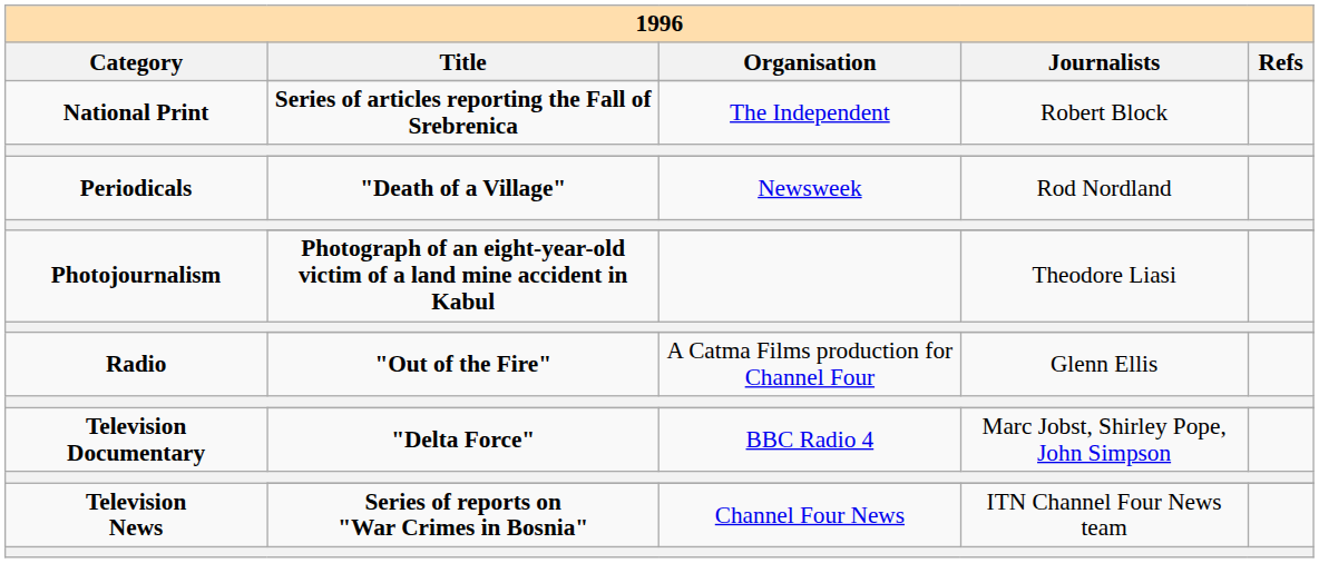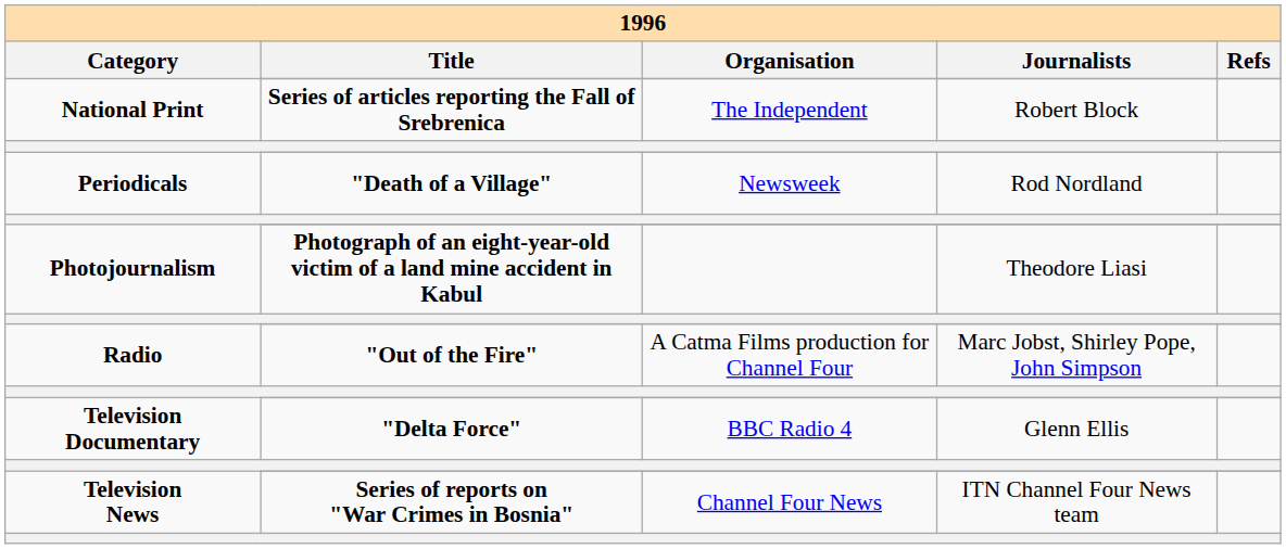Radio / "Out of the Fire" | 1996 / Journalists: Glenn Ellis -> Marc Jobst, Shirley Pope, John Simpson
Television Documentary / "Delta Force" | 1996 / Journalists: Marc Jobst, Shirley Pope, John Simpson -> Glenn Ellis
